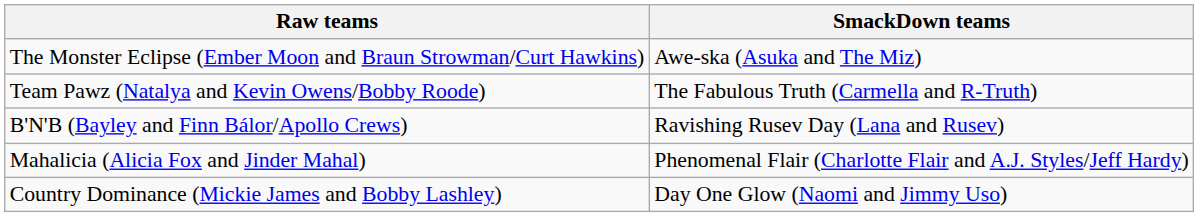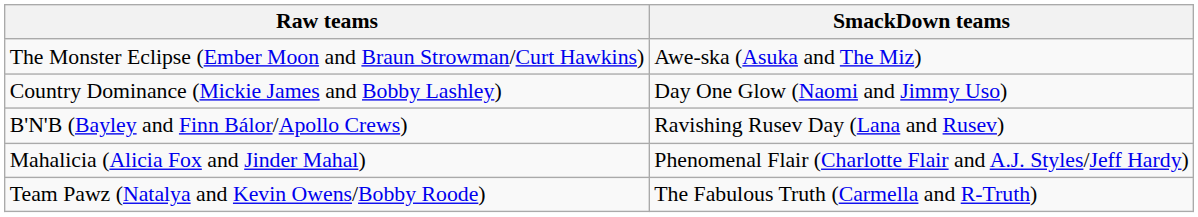rows swapped: Country Dominance (Mickie James and Bobby Lashley) <-> Team Pawz (Natalya and Kevin Owens/Bobby Roode)
